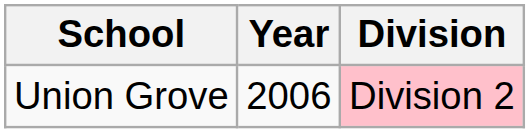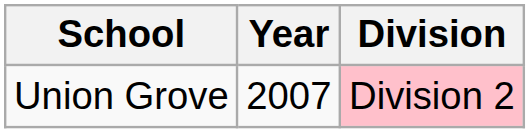Union Grove | Year: 2006 -> 2007
